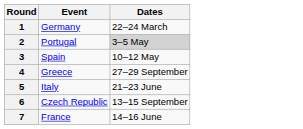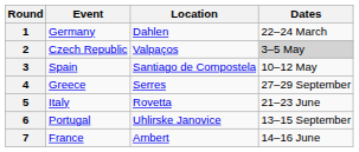+ column: Location | Dahlen | Valpaços | Santiago de Compostela | Serres | Rovetta | Uhlirske Janovice | Ambert
2 | Event: Portugal -> Czech Republic
6 | Event: Czech Republic -> Portugal
